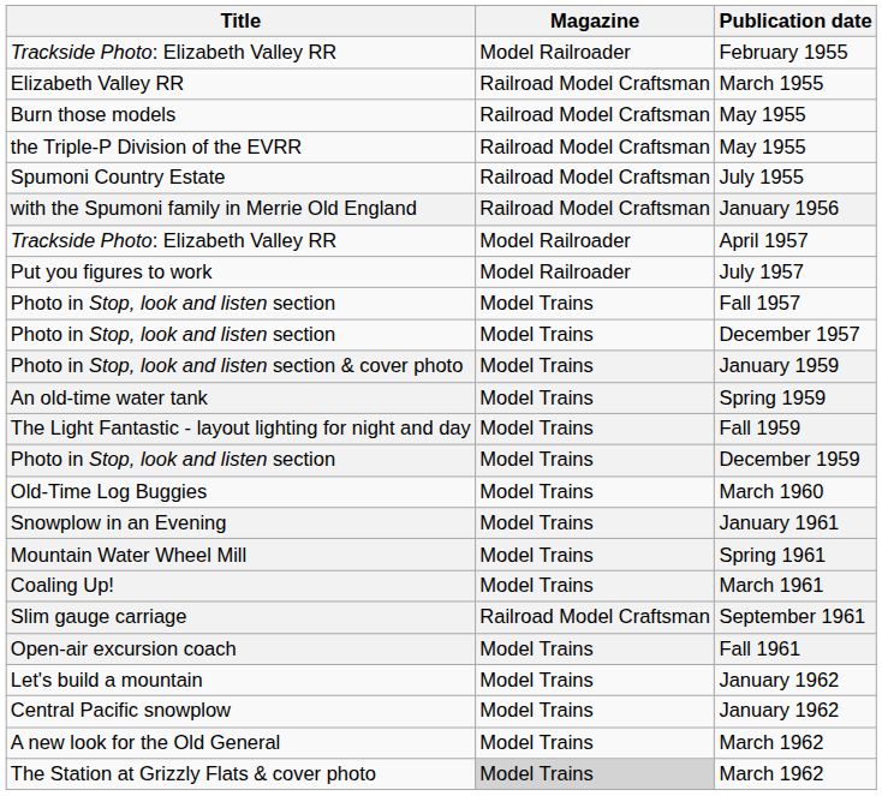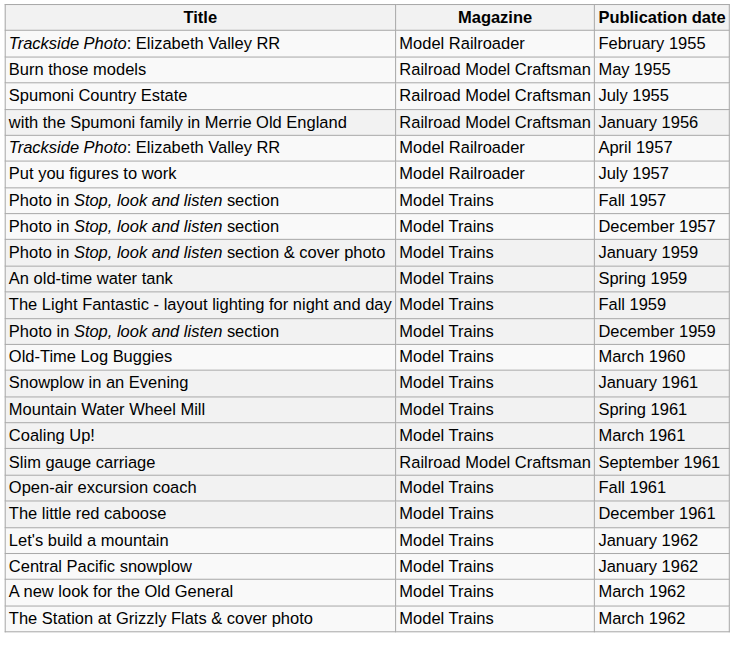- row: Elizabeth Valley RR | Railroad Model Craftsman | March 1955
- row: the Triple-P Division of the EVRR | Railroad Model Craftsman | May 1955
+ row: The little red caboose | Model Trains | December 1961
The Station at Grizzly Flats & cover photo | Magazine: lightgrey background -> no background
